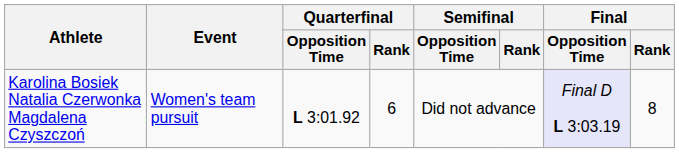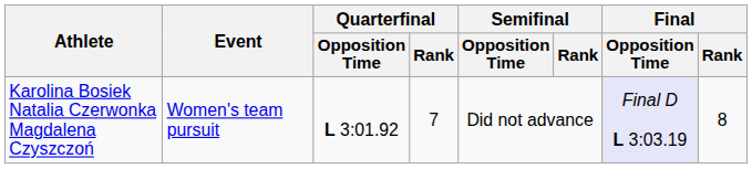Karolina Bosiek Natalia Czerwonka Magdalena Czyszczoń | Quarterfinal / Rank: 6 -> 7
